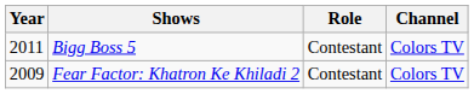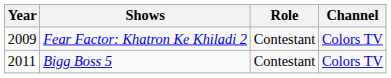rows swapped: Fear Factor: Khatron Ke Khiladi 2 <-> Bigg Boss 5
